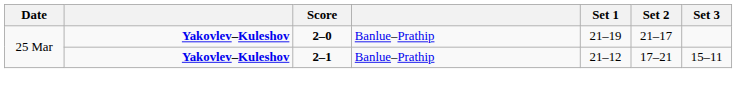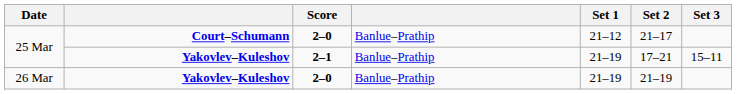25 Mar / 2–0 | column 2: Yakovlev–Kuleshov -> Court–Schumann
25 Mar / 2–0 | Set 1: 21–19 -> 21–12
25 Mar / 2–1 | Set 1: 21–12 -> 21–19
+ row: 26 Mar | Yakovlev–Kuleshov | 2–0 | Banlue–Prathip | 21–19 | 21–19
